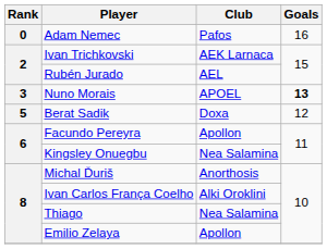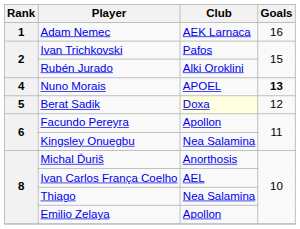Adam Nemec | Rank: 0 -> 1
Adam Nemec | Club: Pafos -> AEK Larnaca
Ivan Trichkovski | Club: AEK Larnaca -> Pafos
Rubén Jurado | Club: AEL -> Alki Oroklini
Nuno Morais | Rank: 3 -> 4
Berat Sadik | Club: no background -> lightyellow background
Ivan Carlos França Coelho | Club: Alki Oroklini -> AEL
